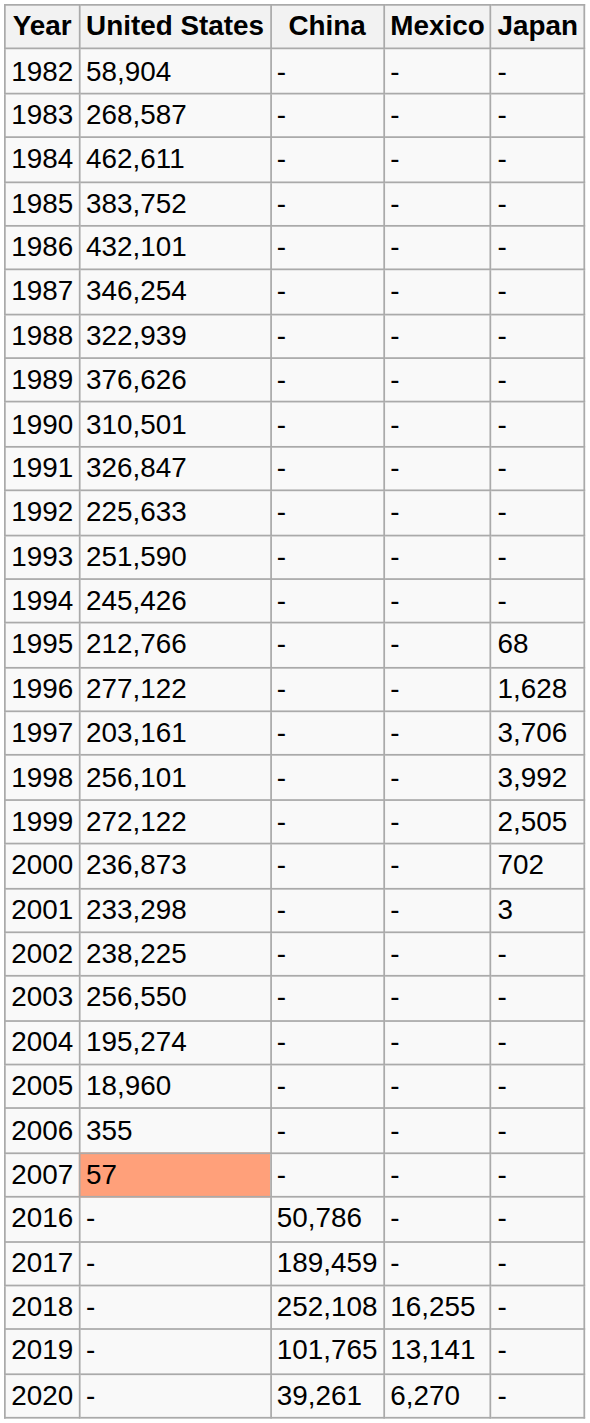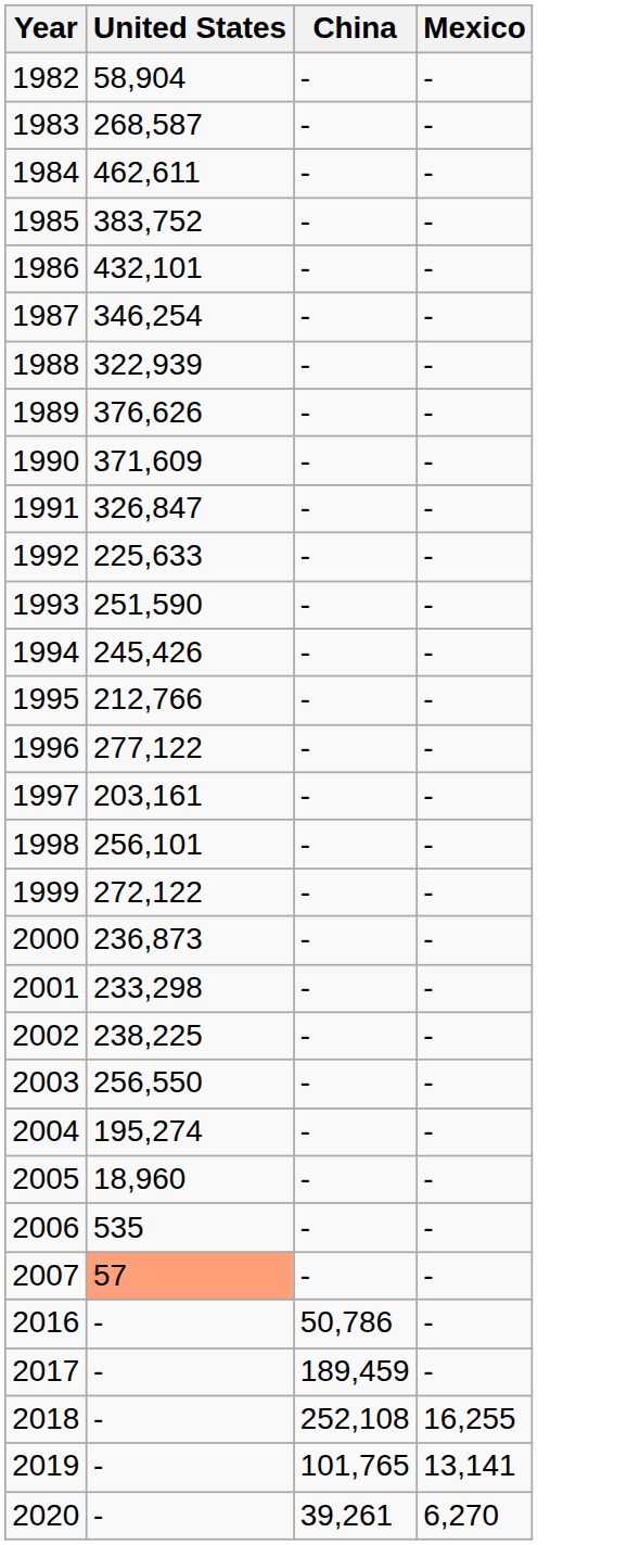- column: Japan | - | - | - | - | - | - | - | - | - | - | - | - | - | 68 | 1,628 | 3,706 | 3,992 | 2,505 | 702 | 3 | - | - | - | - | - | - | - | - | - | - | -
1990 | United States: 310,501 -> 371,609
2006 | United States: 355 -> 535
